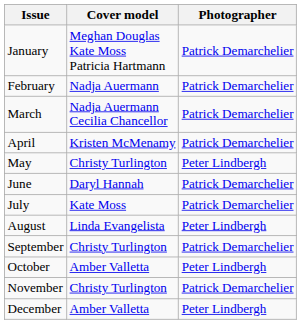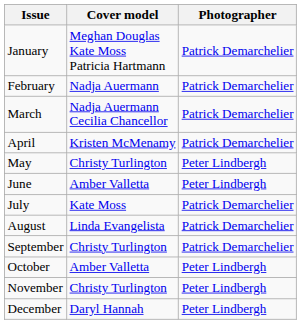June | Cover model: Daryl Hannah -> Amber Valletta
June | Photographer: Patrick Demarchelier -> Peter Lindbergh
August | Photographer: Peter Lindbergh -> Patrick Demarchelier
November | Photographer: Patrick Demarchelier -> Peter Lindbergh
December | Cover model: Amber Valletta -> Daryl Hannah
